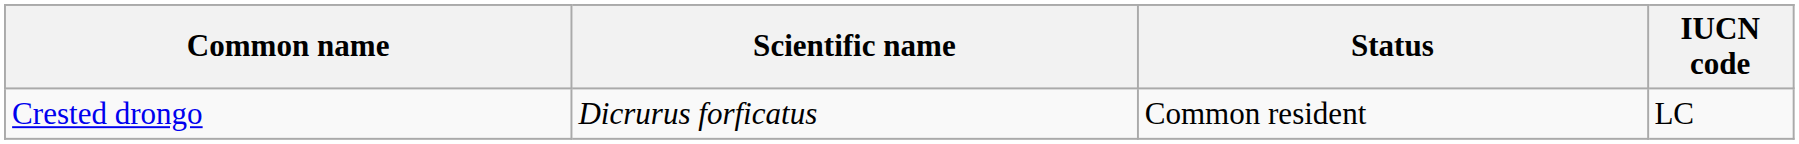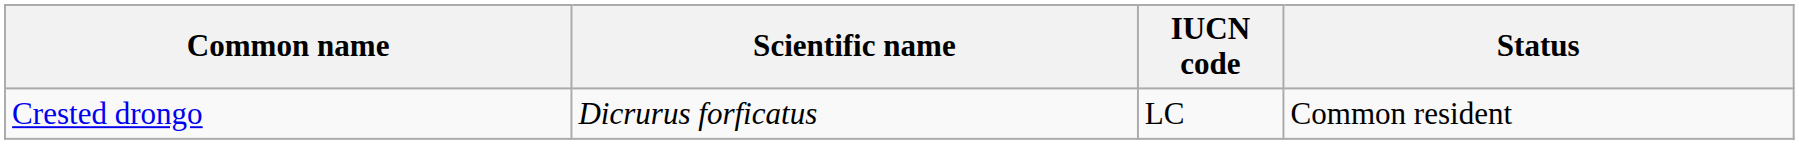columns swapped: Status <-> IUCN code
